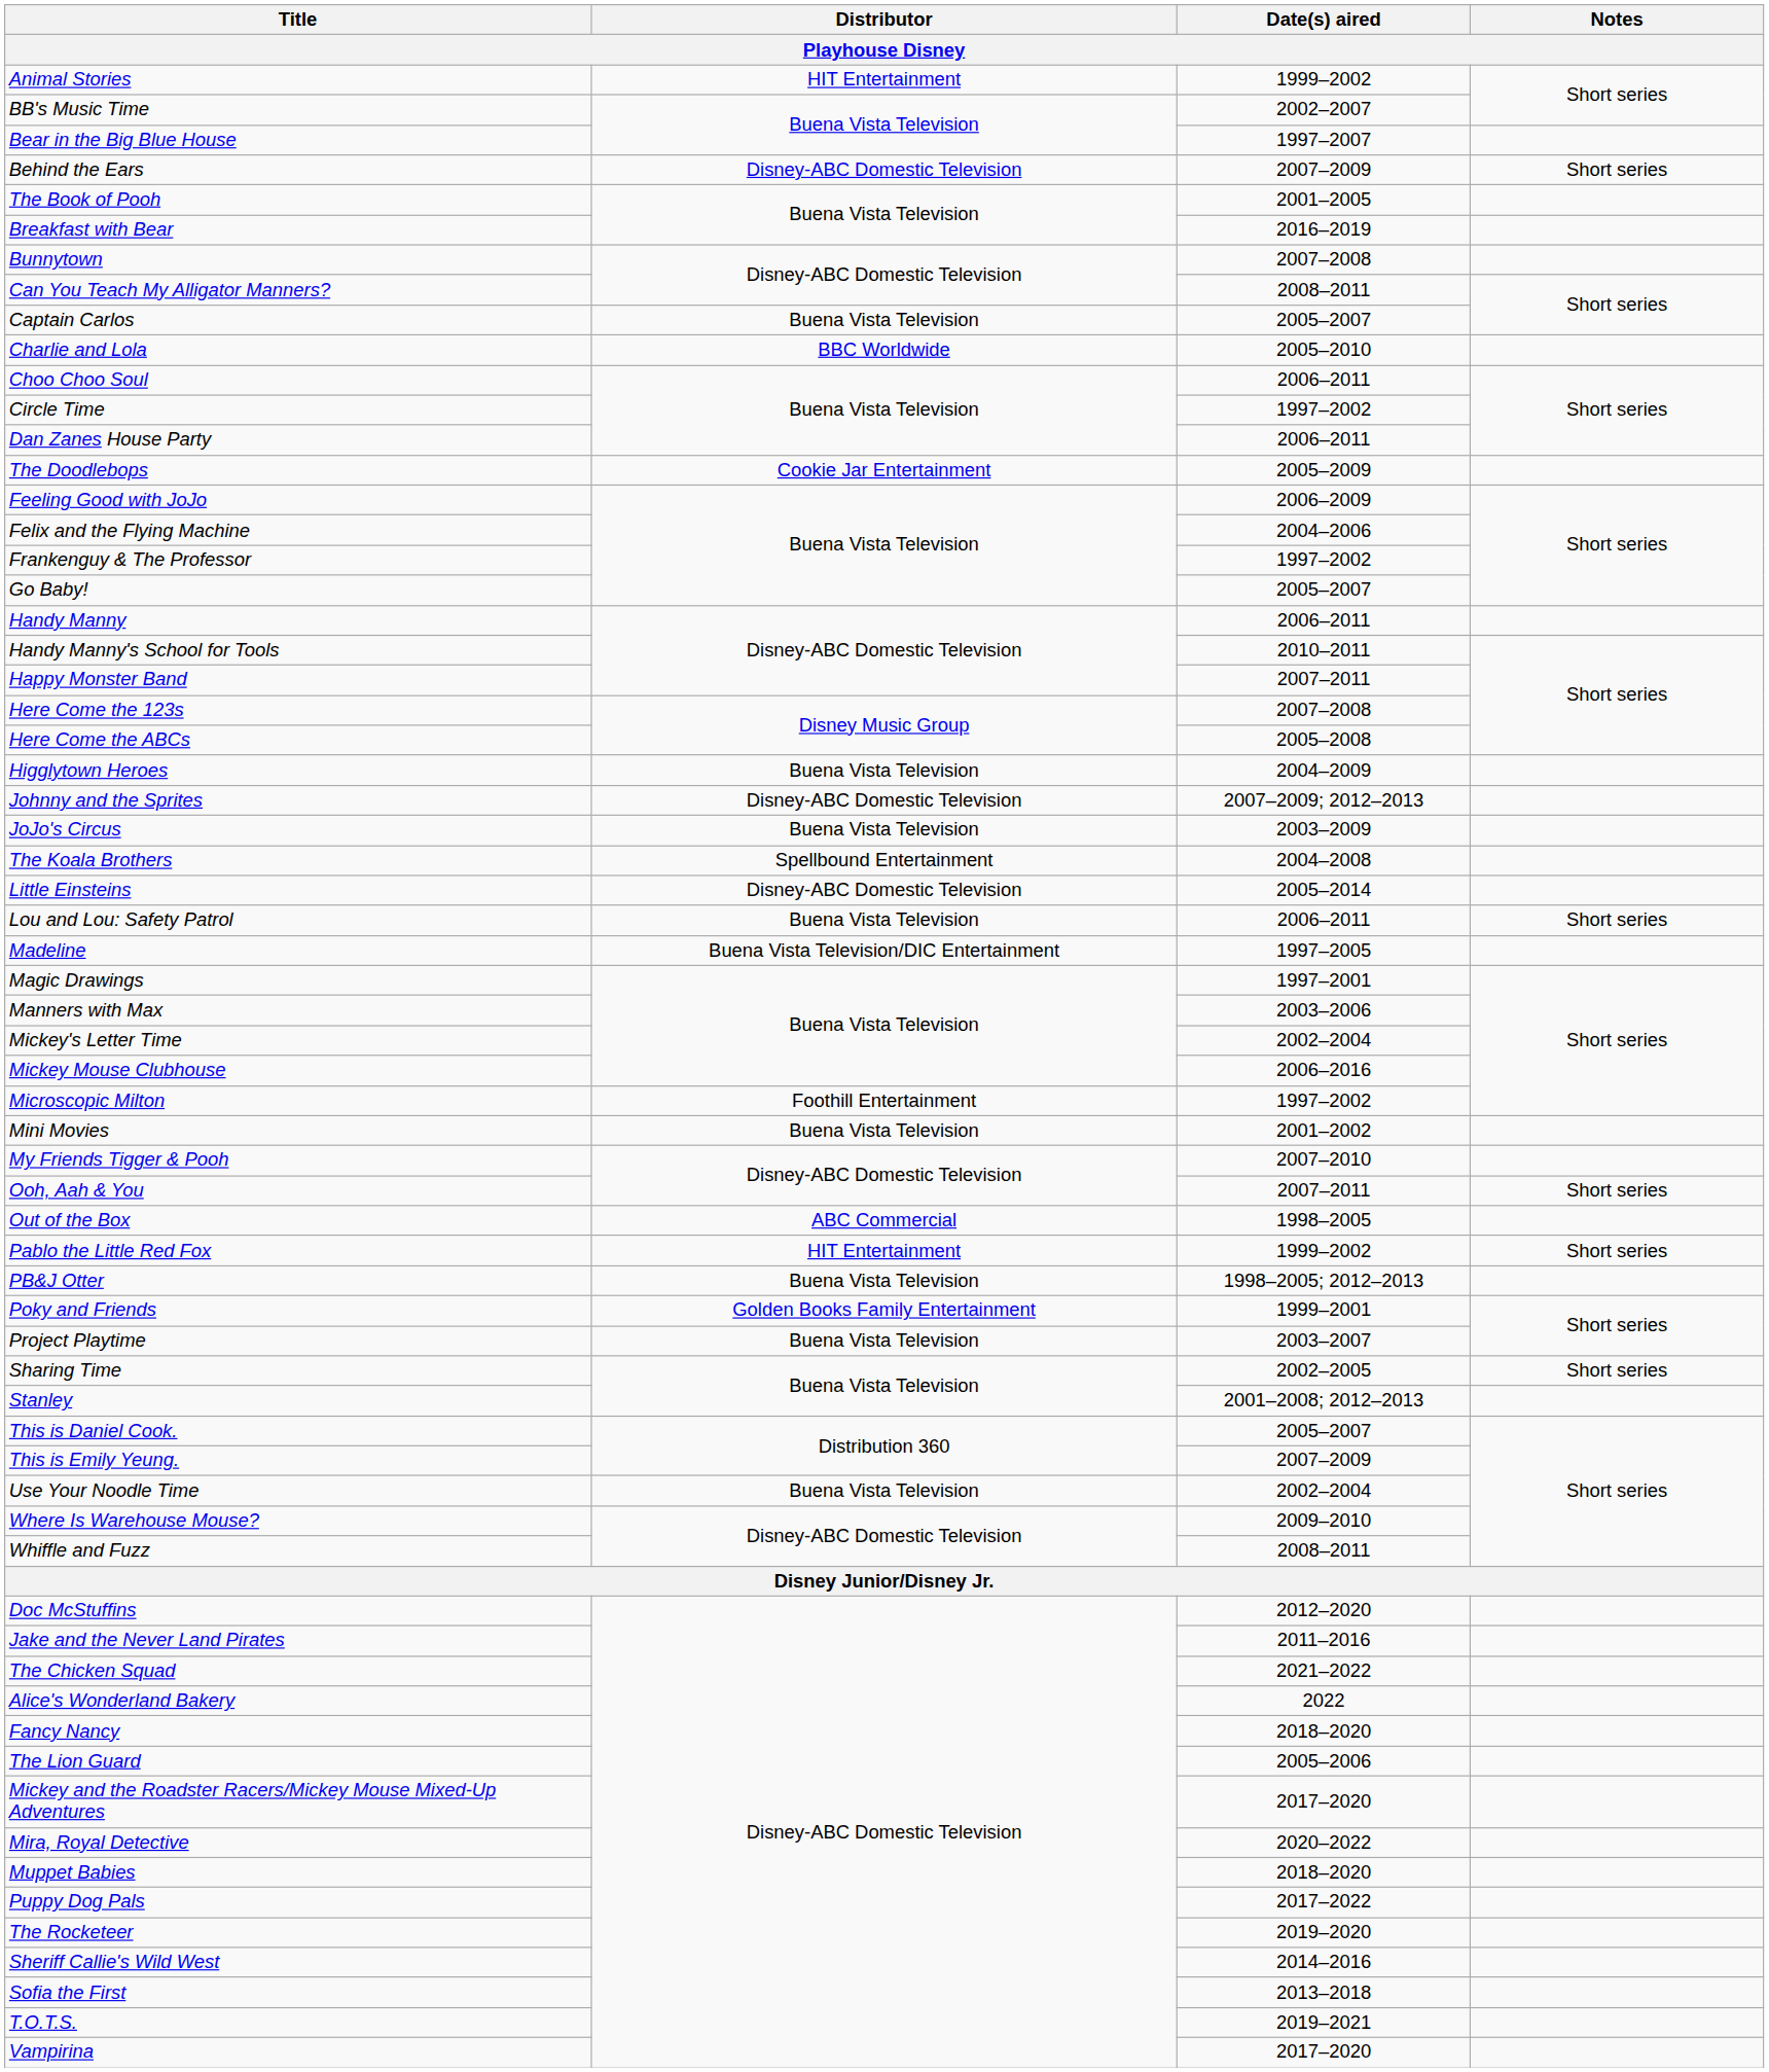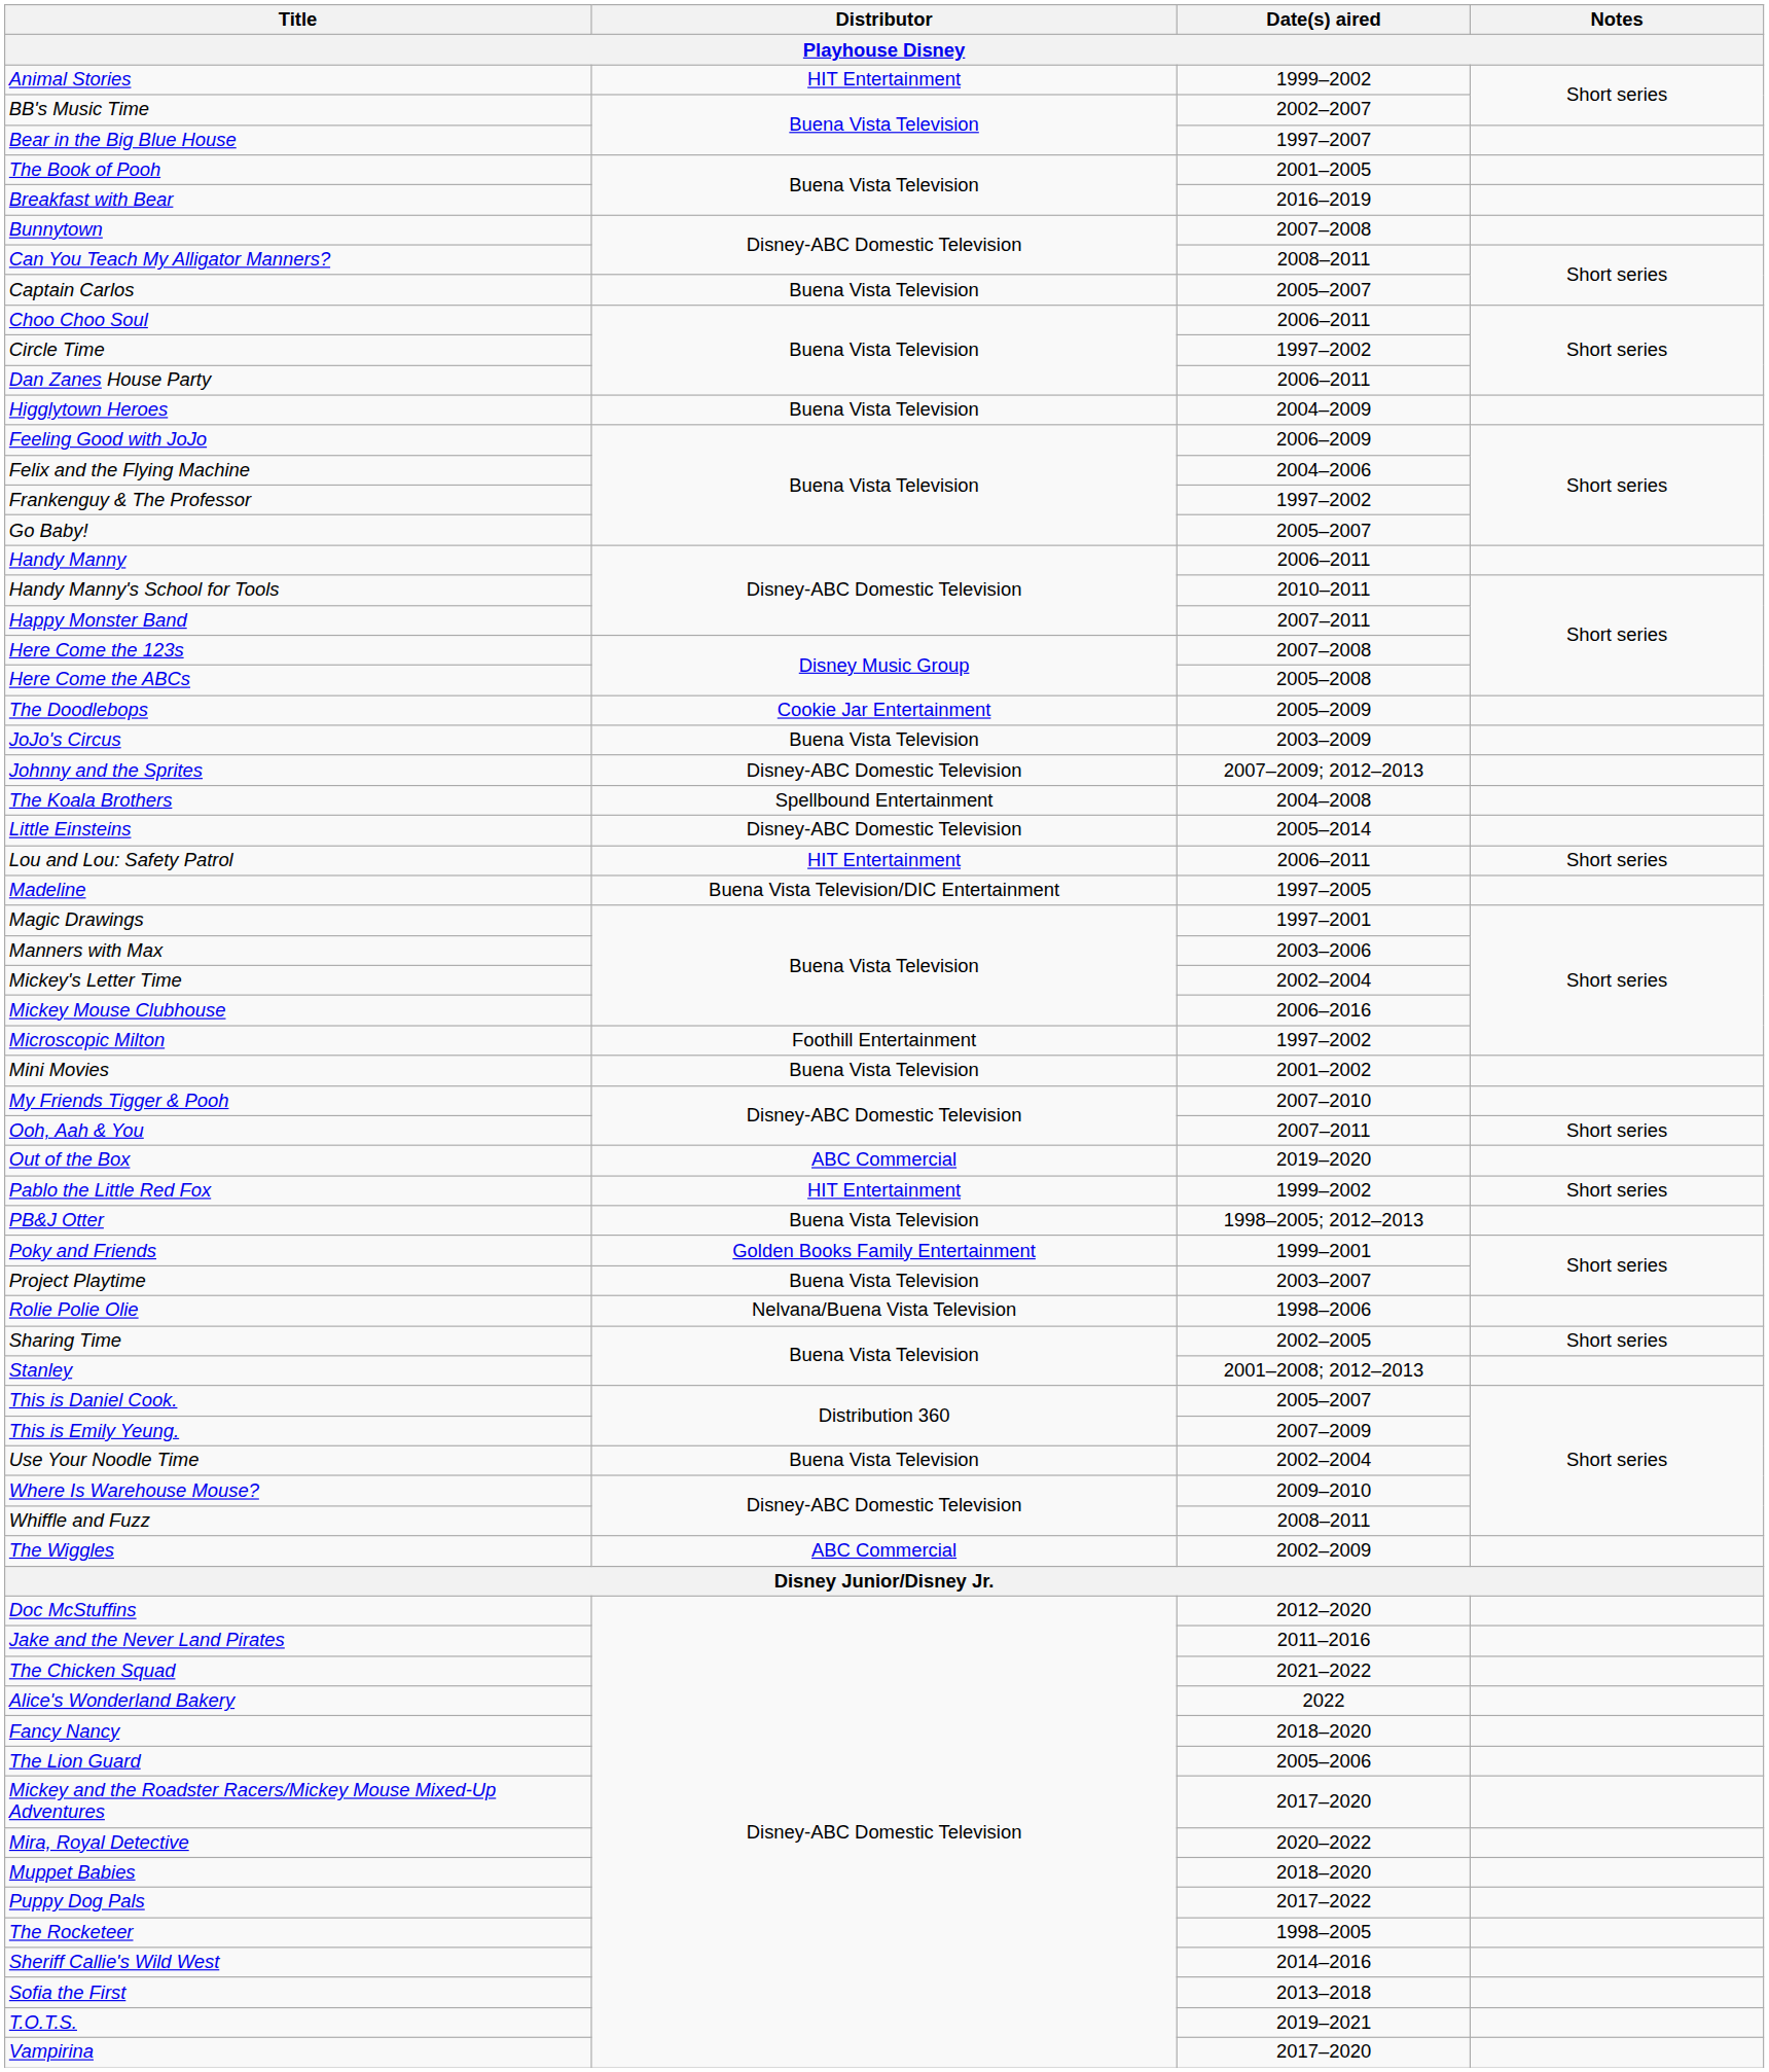- row: Behind the Ears | Disney-ABC Domestic Television | 2007–2009 | Short series
- row: Charlie and Lola | BBC Worldwide | 2005–2010
rows swapped: The Doodlebops <-> Higglytown Heroes
rows swapped: Johnny and the Sprites <-> JoJo's Circus
Lou and Lou: Safety Patrol | Distributor: Buena Vista Television -> HIT Entertainment
Out of the Box | Date(s) aired: 1998–2005 -> 2019–2020
+ row: Rolie Polie Olie | Nelvana/Buena Vista Television | 1998–2006
+ row: The Wiggles | ABC Commercial | 2002–2009
The Rocketeer | Date(s) aired: 2019–2020 -> 1998–2005
